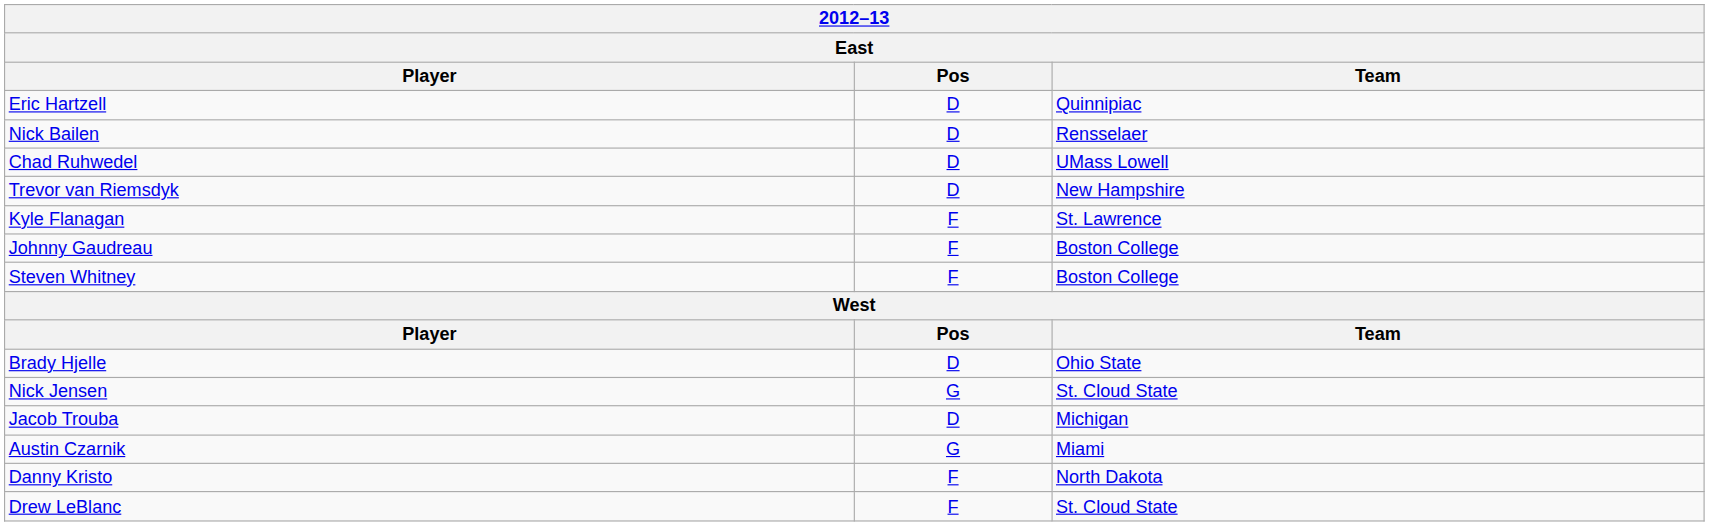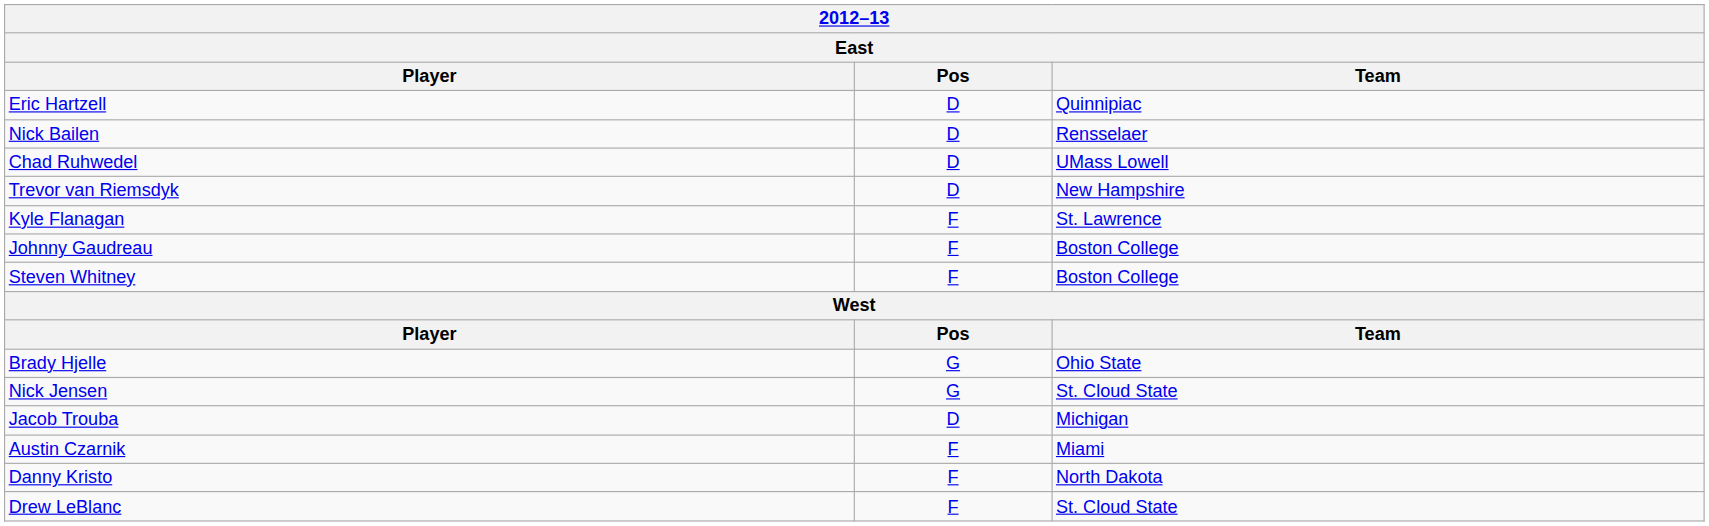Brady Hjelle | Pos: D -> G
Austin Czarnik | Pos: G -> F
